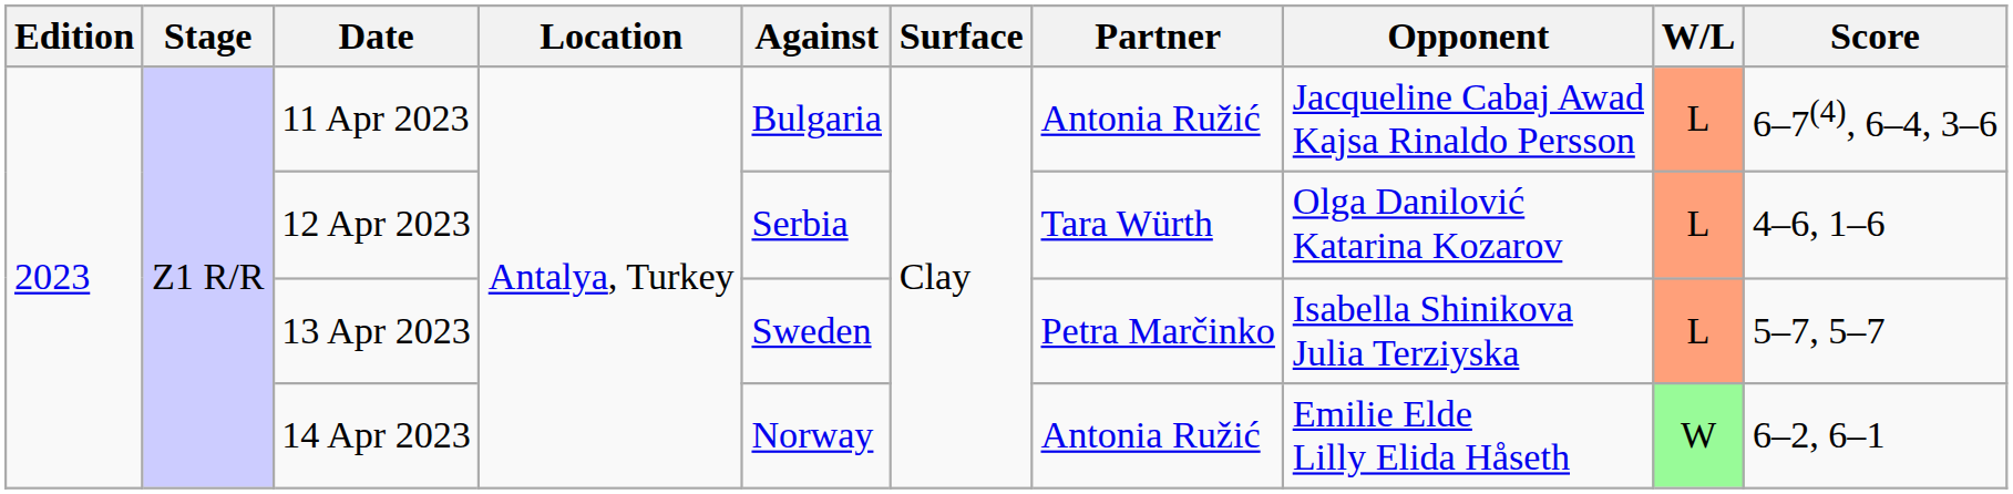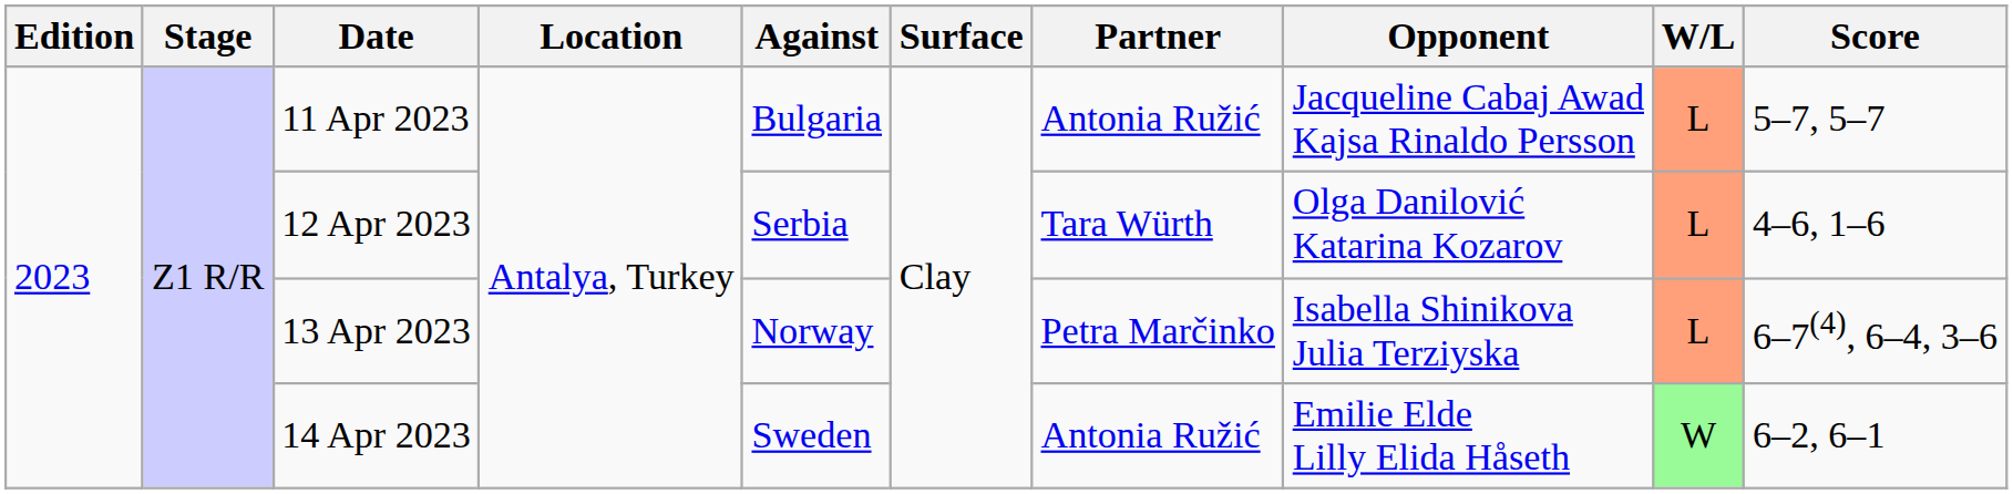11 Apr 2023 | Score: 6–7(4), 6–4, 3–6 -> 5–7, 5–7
13 Apr 2023 | Against: Sweden -> Norway
13 Apr 2023 | Score: 5–7, 5–7 -> 6–7(4), 6–4, 3–6
14 Apr 2023 | Against: Norway -> Sweden
